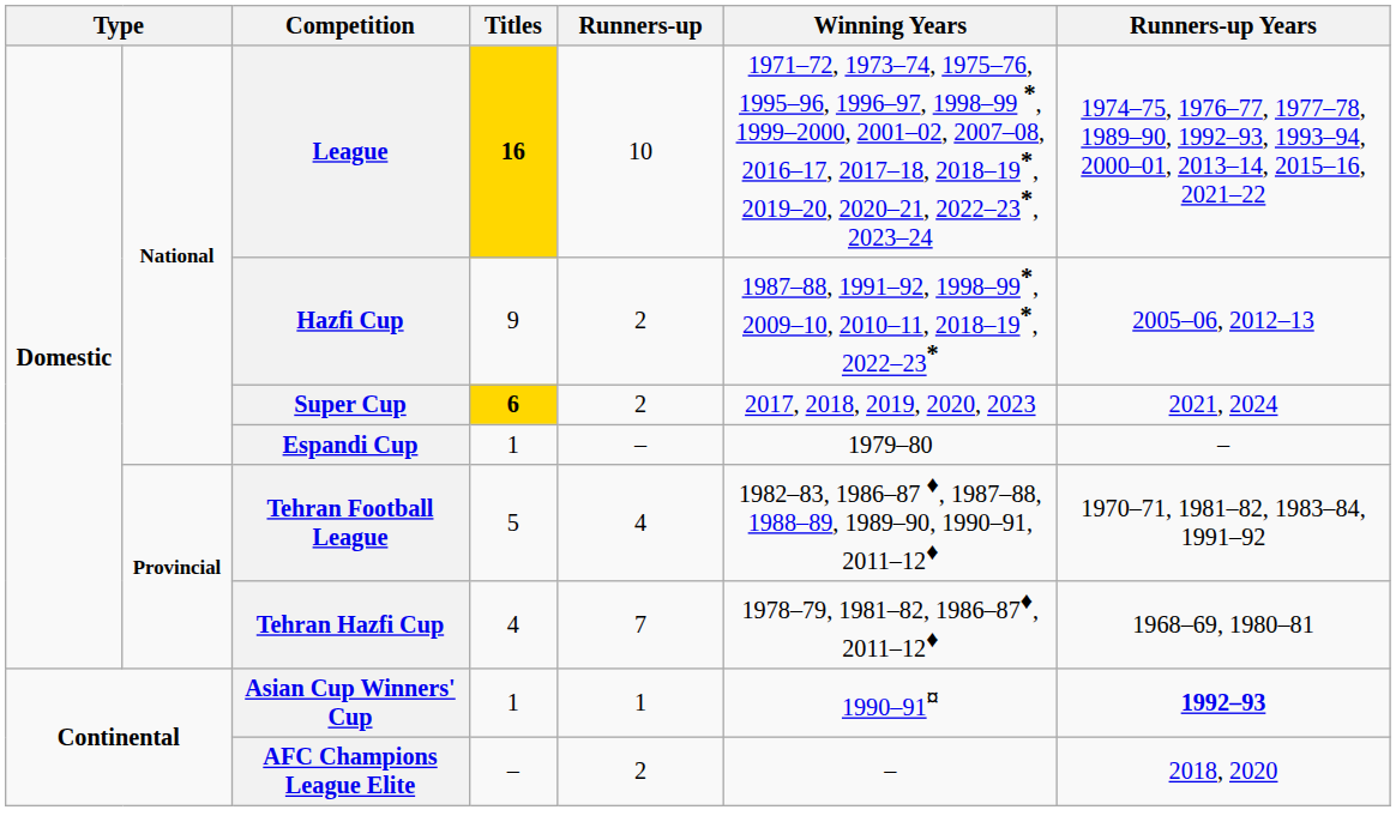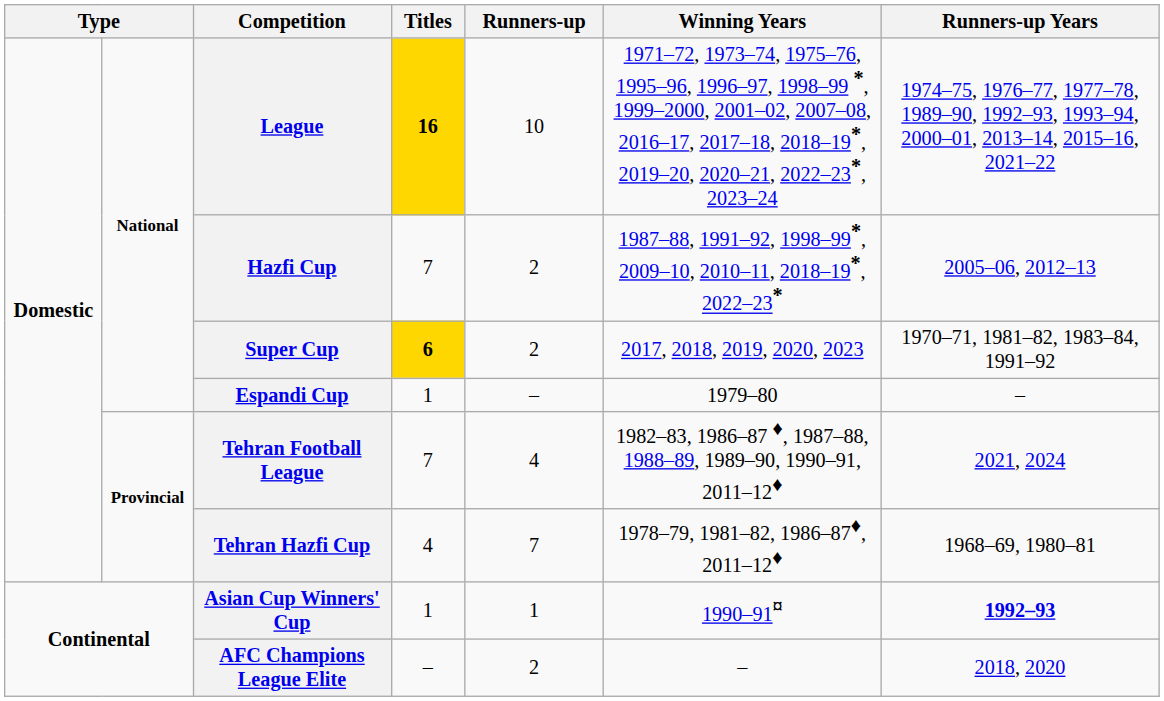Hazfi Cup | Titles: 9 -> 7
Super Cup | Runners-up Years: 2021, 2024 -> 1970–71, 1981–82, 1983–84, 1991–92
Tehran Football League | Titles: 5 -> 7
Tehran Football League | Runners-up Years: 1970–71, 1981–82, 1983–84, 1991–92 -> 2021, 2024
